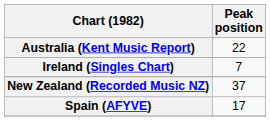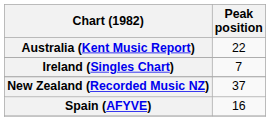Spain (AFYVE) | Peak position: 17 -> 16
